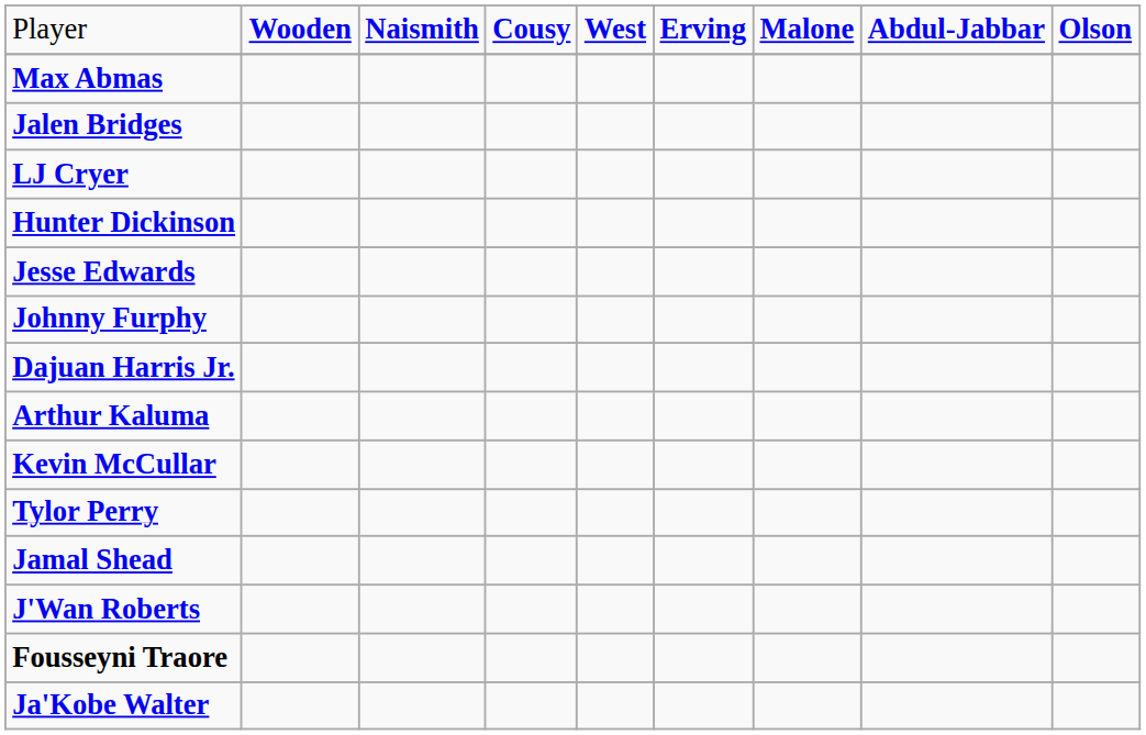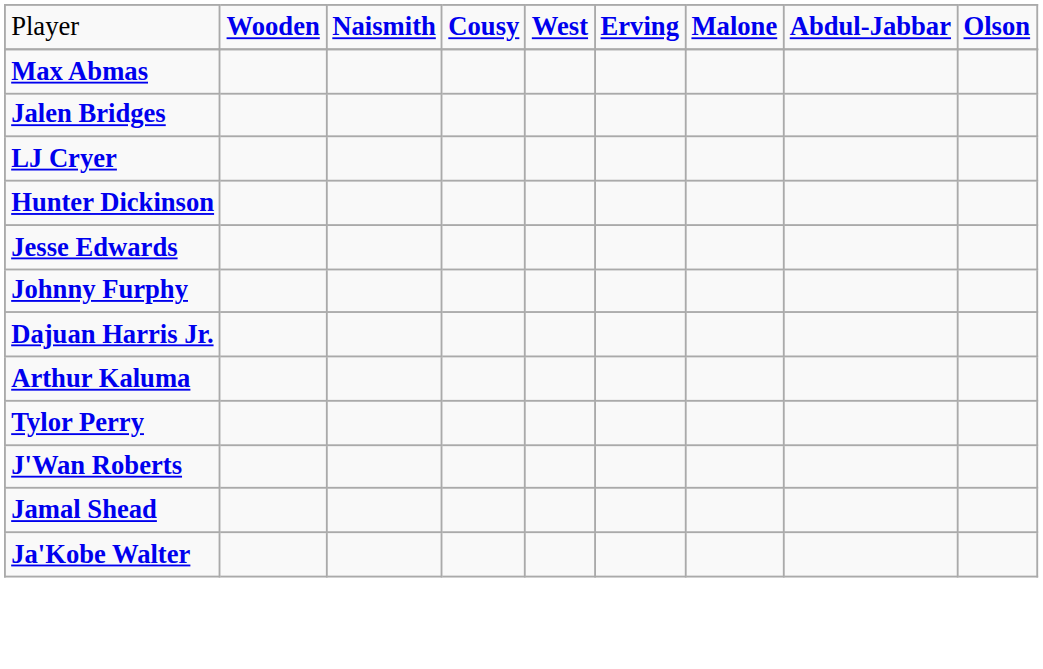- row: Kevin McCullar
rows swapped: J'Wan Roberts <-> Jamal Shead
- row: Fousseyni Traore
